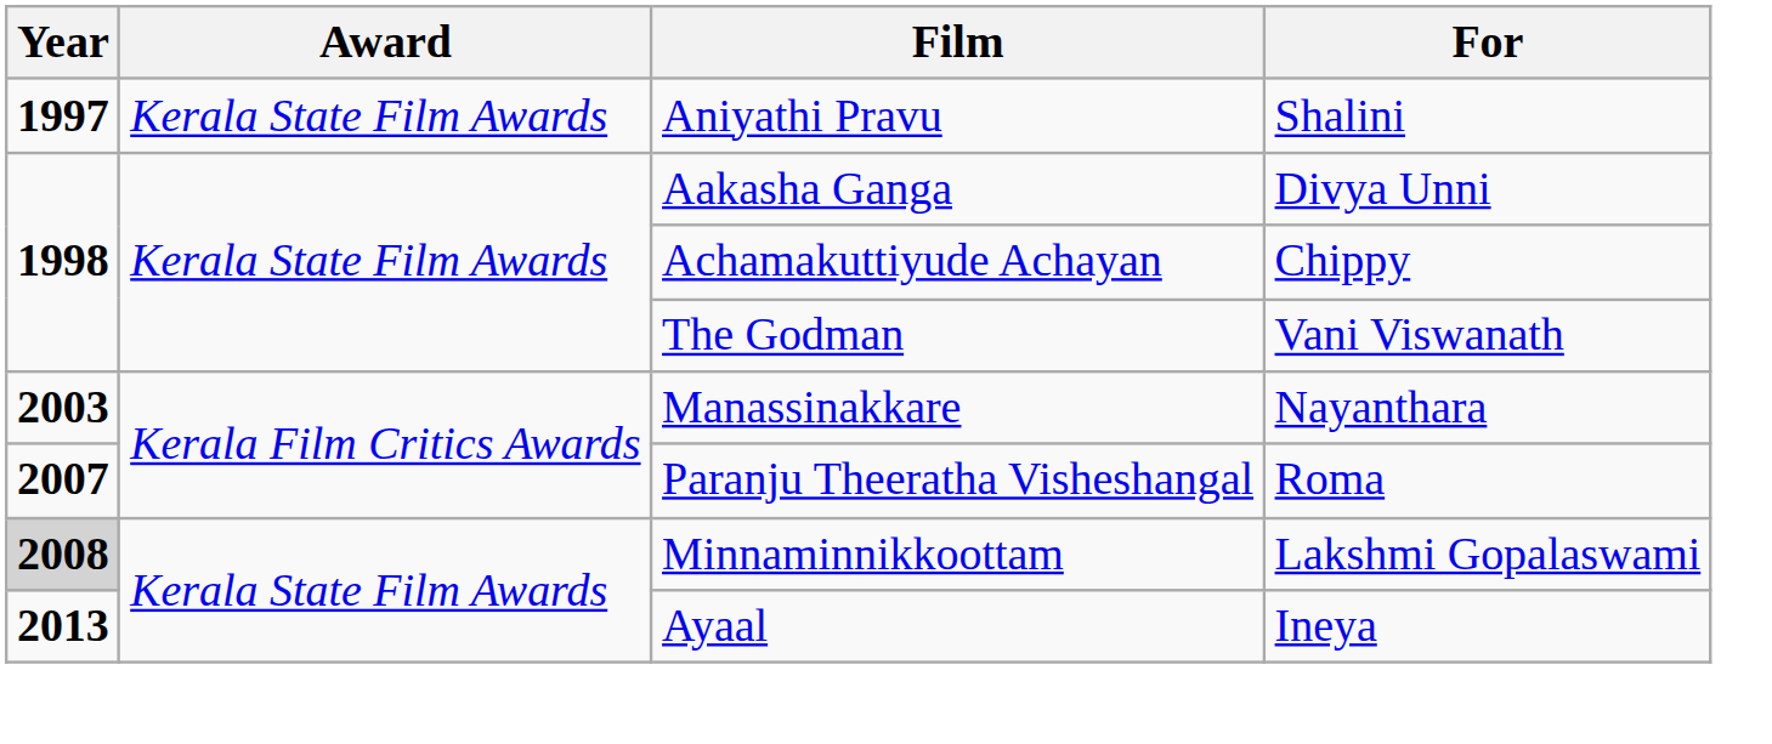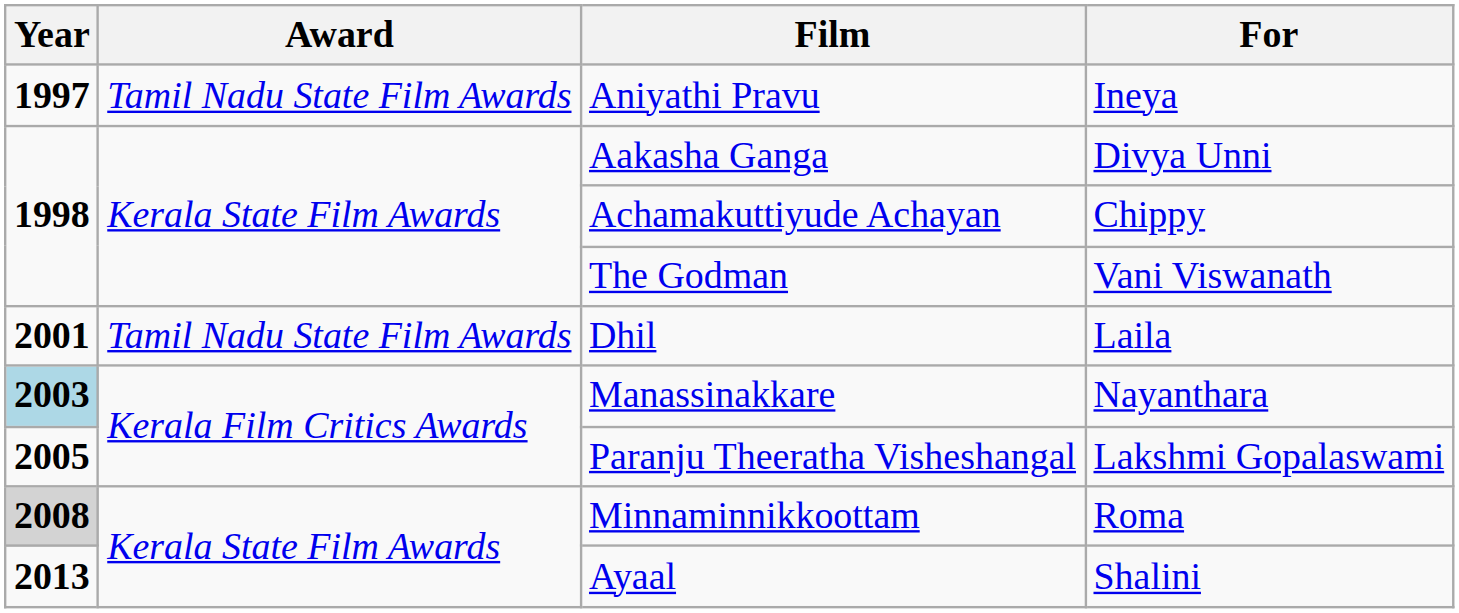Aniyathi Pravu | Award: Kerala State Film Awards -> Tamil Nadu State Film Awards
Aniyathi Pravu | For: Shalini -> Ineya
+ row: 2001 | Tamil Nadu State Film Awards | Dhil | Laila
Manassinakkare | Year: no background -> lightblue background
Paranju Theeratha Visheshangal | Year: 2007 -> 2005
Paranju Theeratha Visheshangal | For: Roma -> Lakshmi Gopalaswami
Minnaminnikkoottam | For: Lakshmi Gopalaswami -> Roma
Ayaal | For: Ineya -> Shalini
